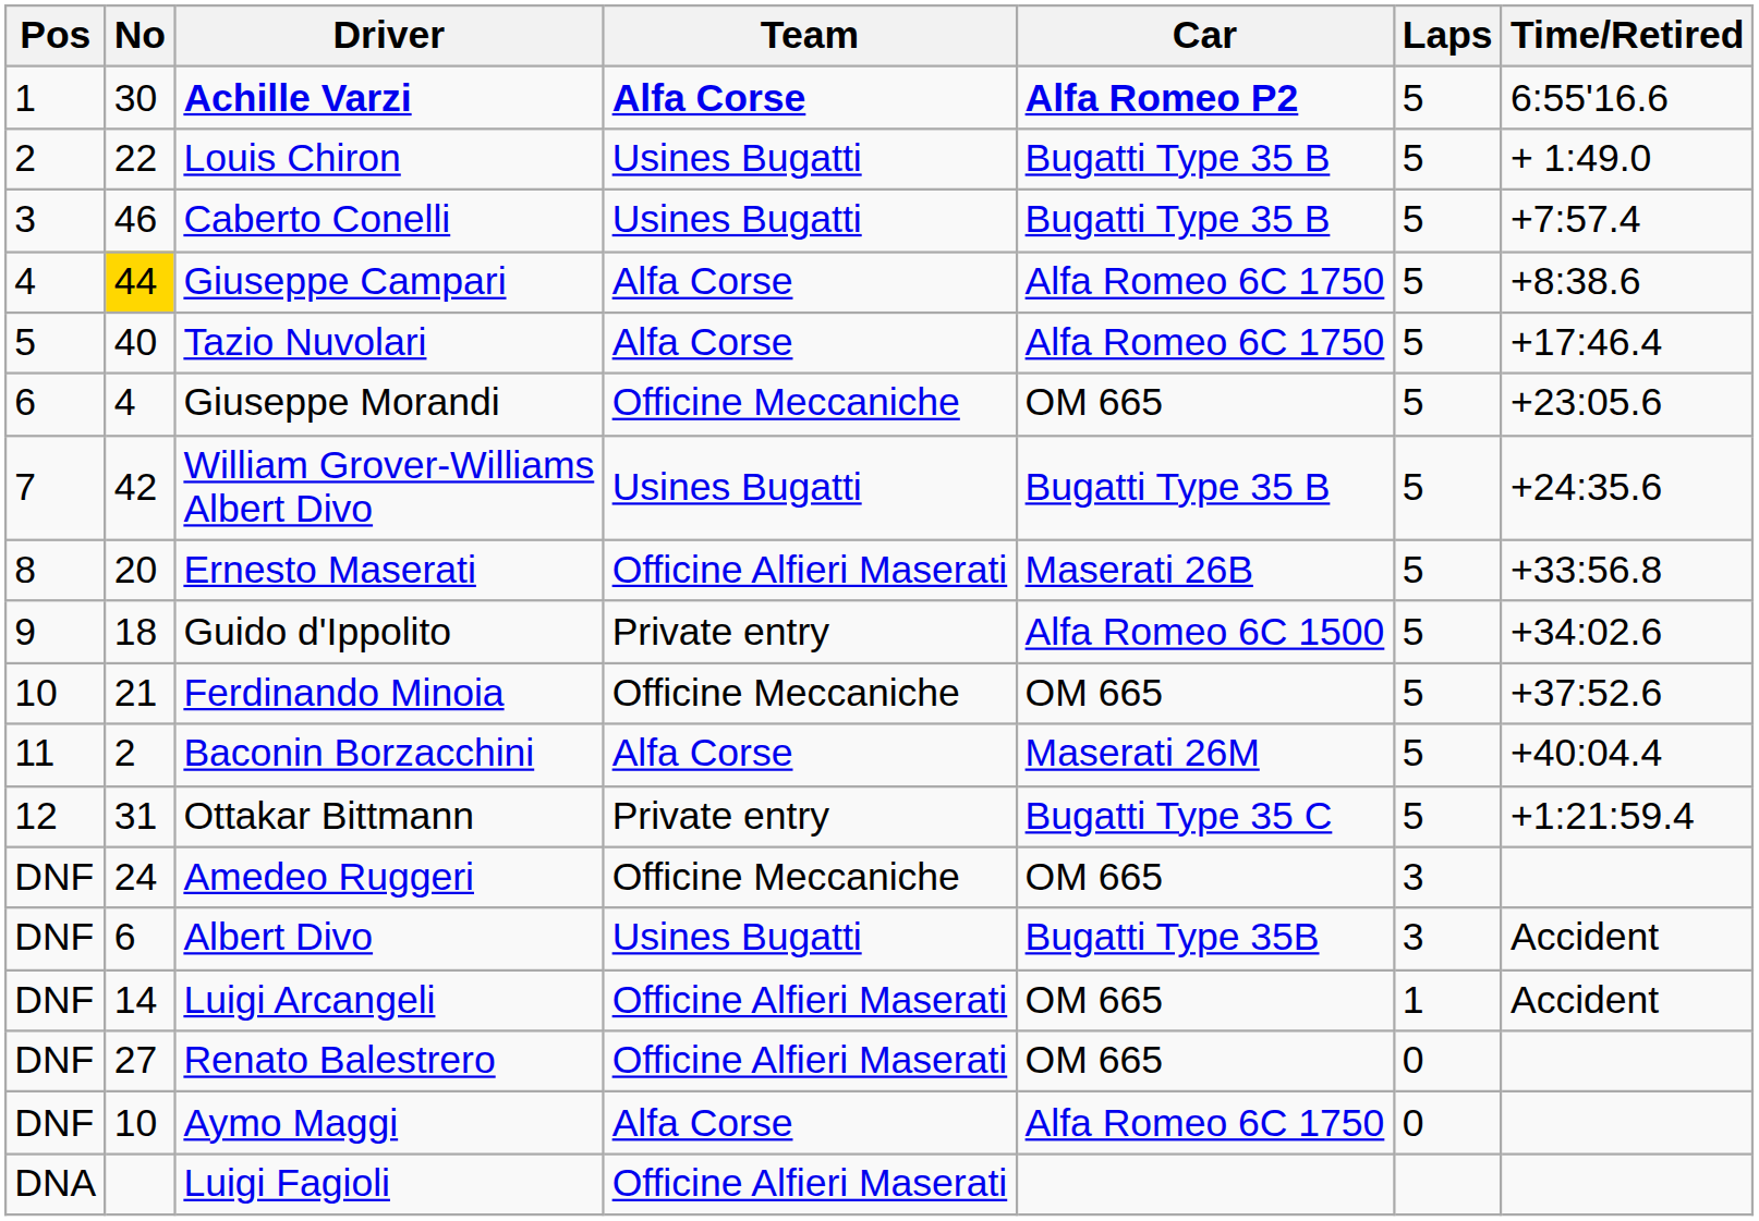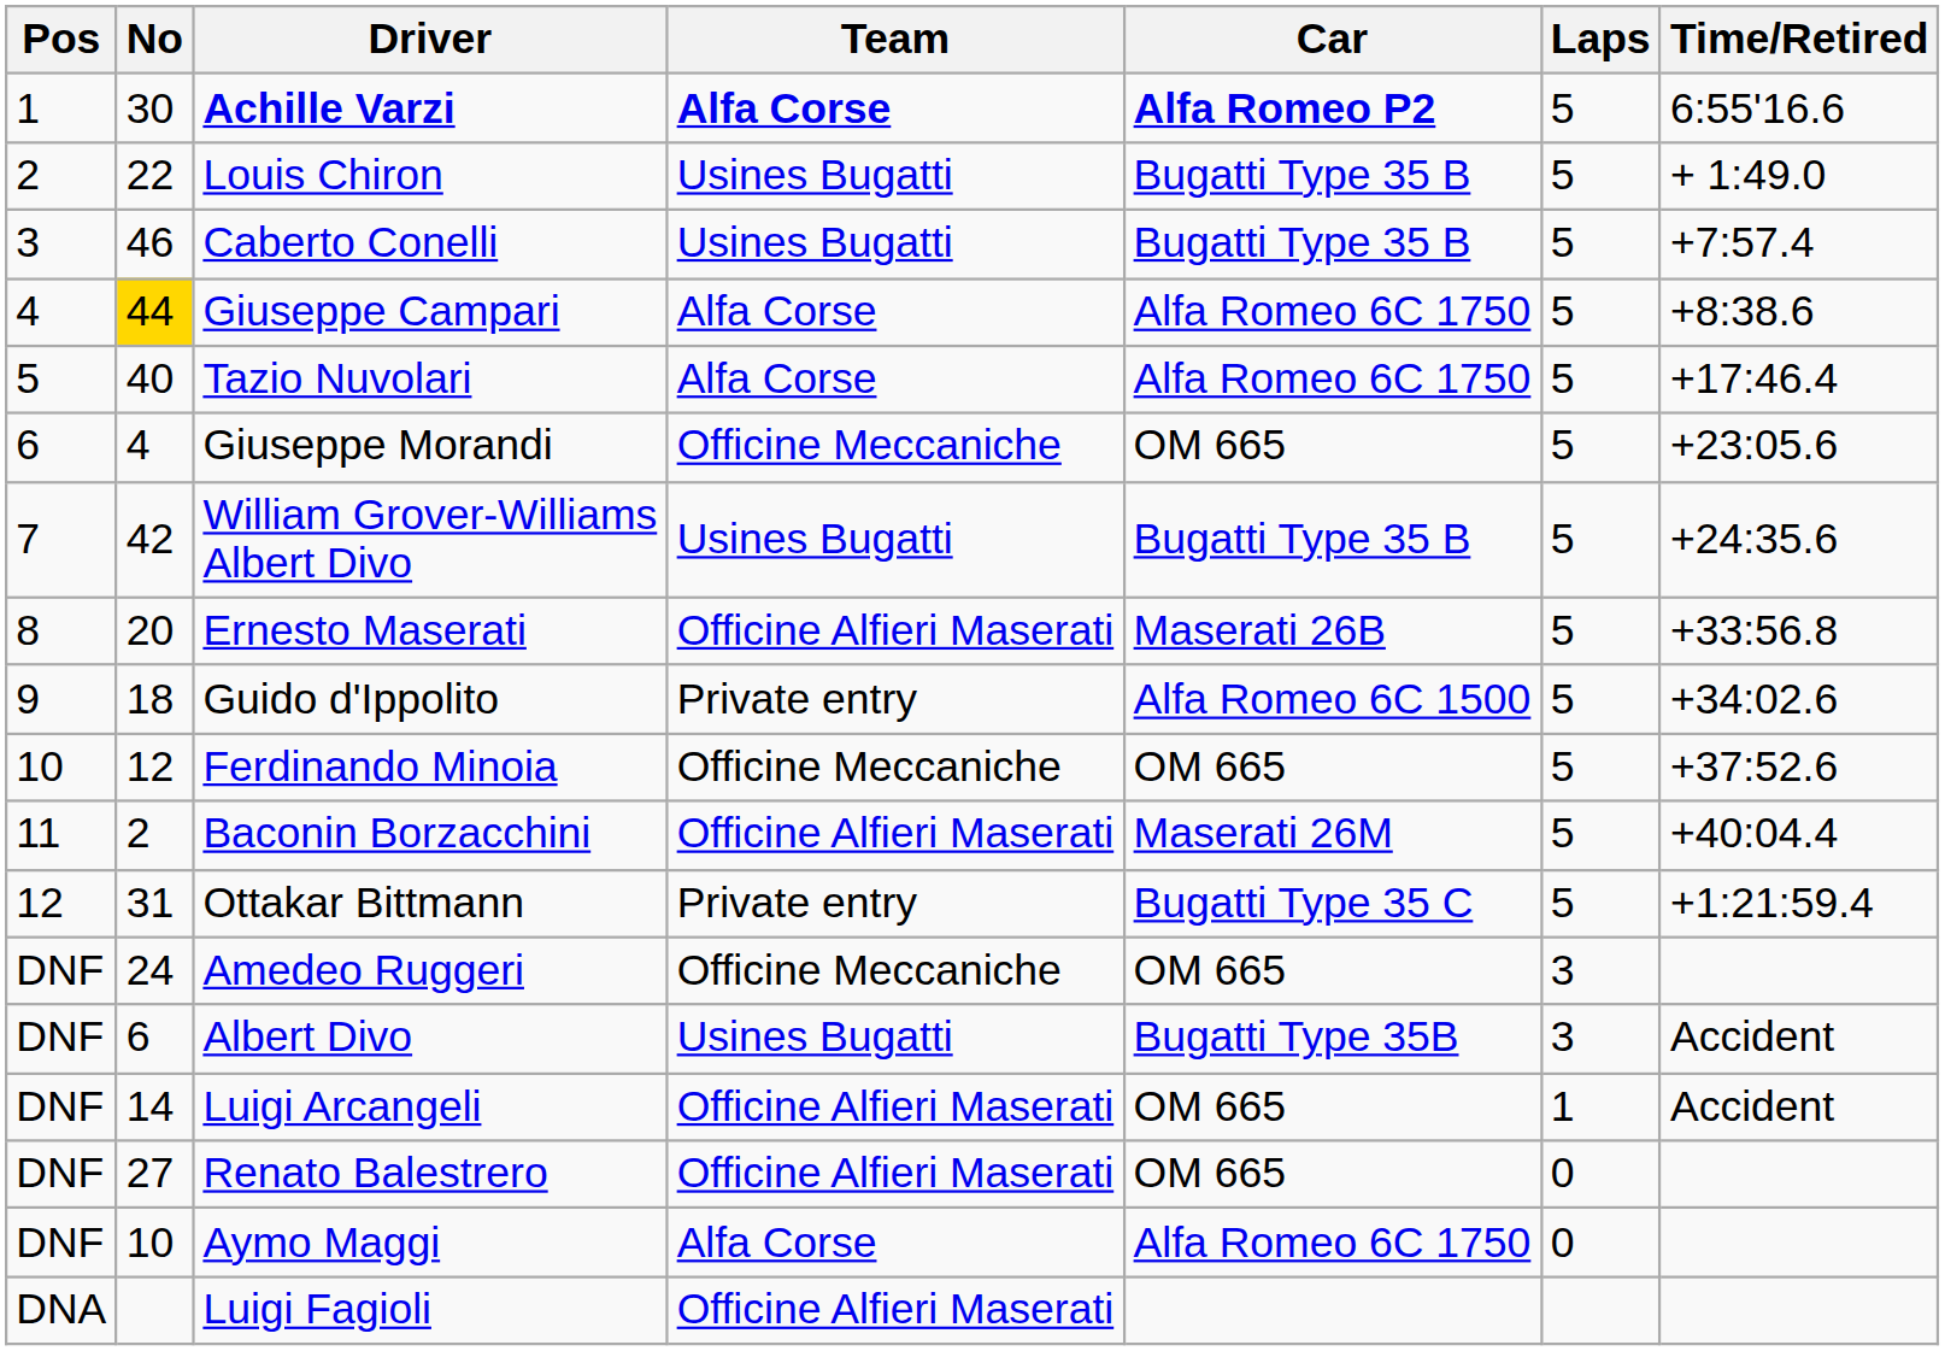Ferdinando Minoia | No: 21 -> 12
Baconin Borzacchini | Team: Alfa Corse -> Officine Alfieri Maserati
